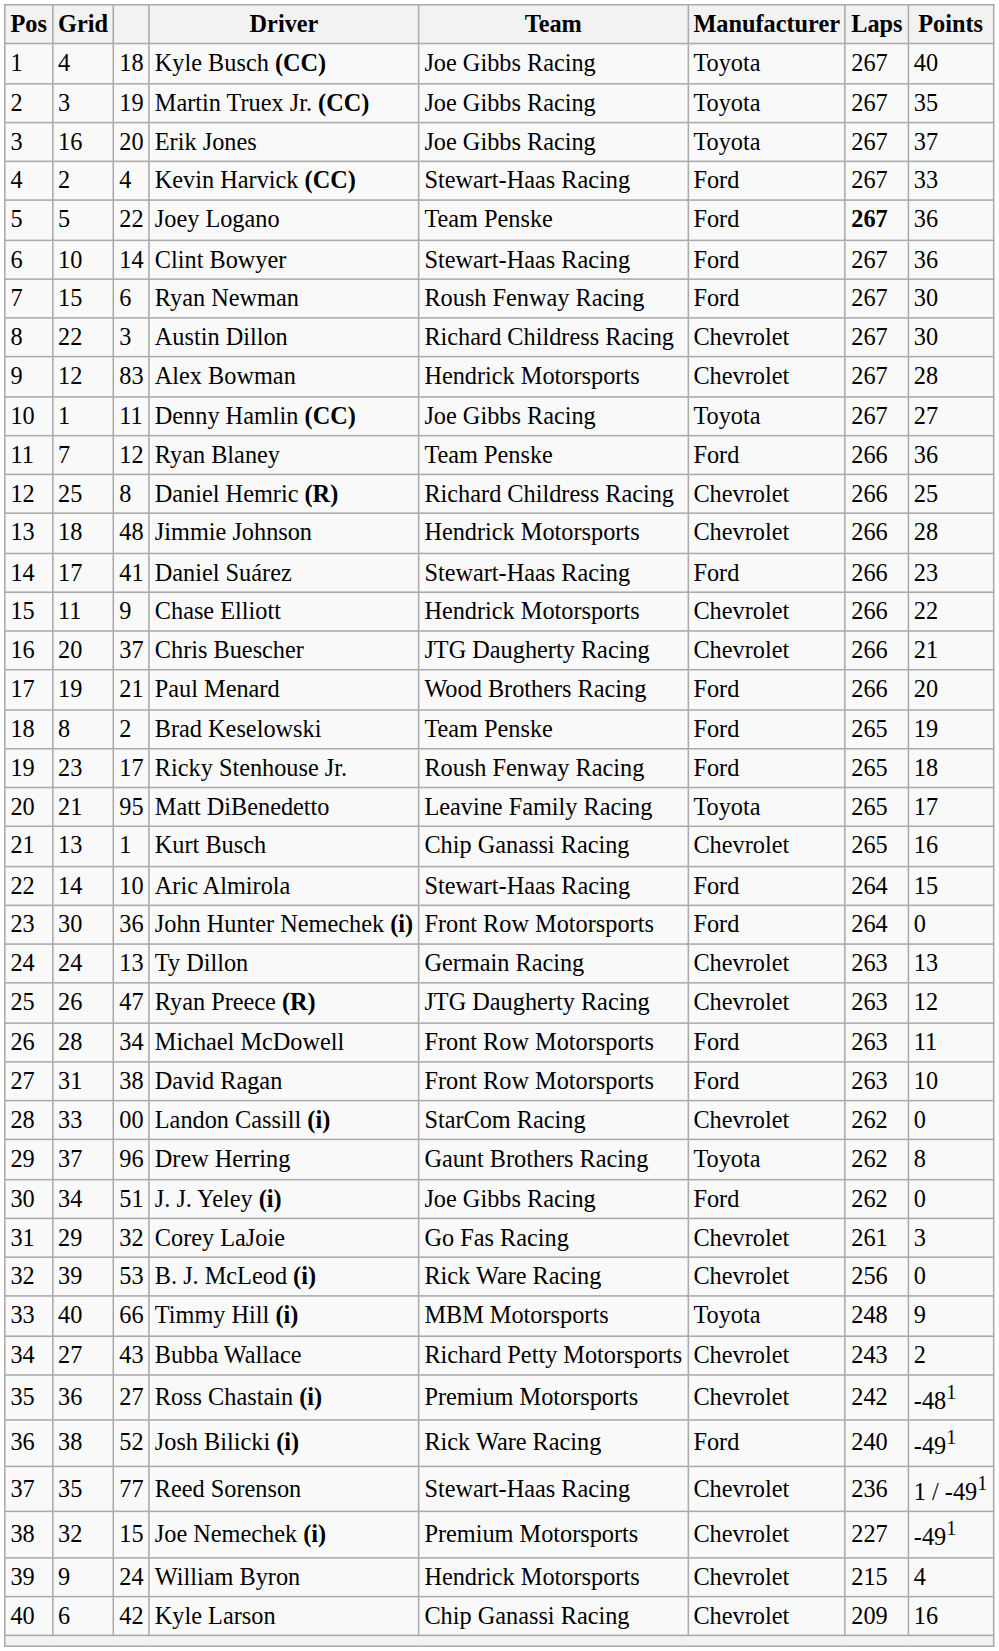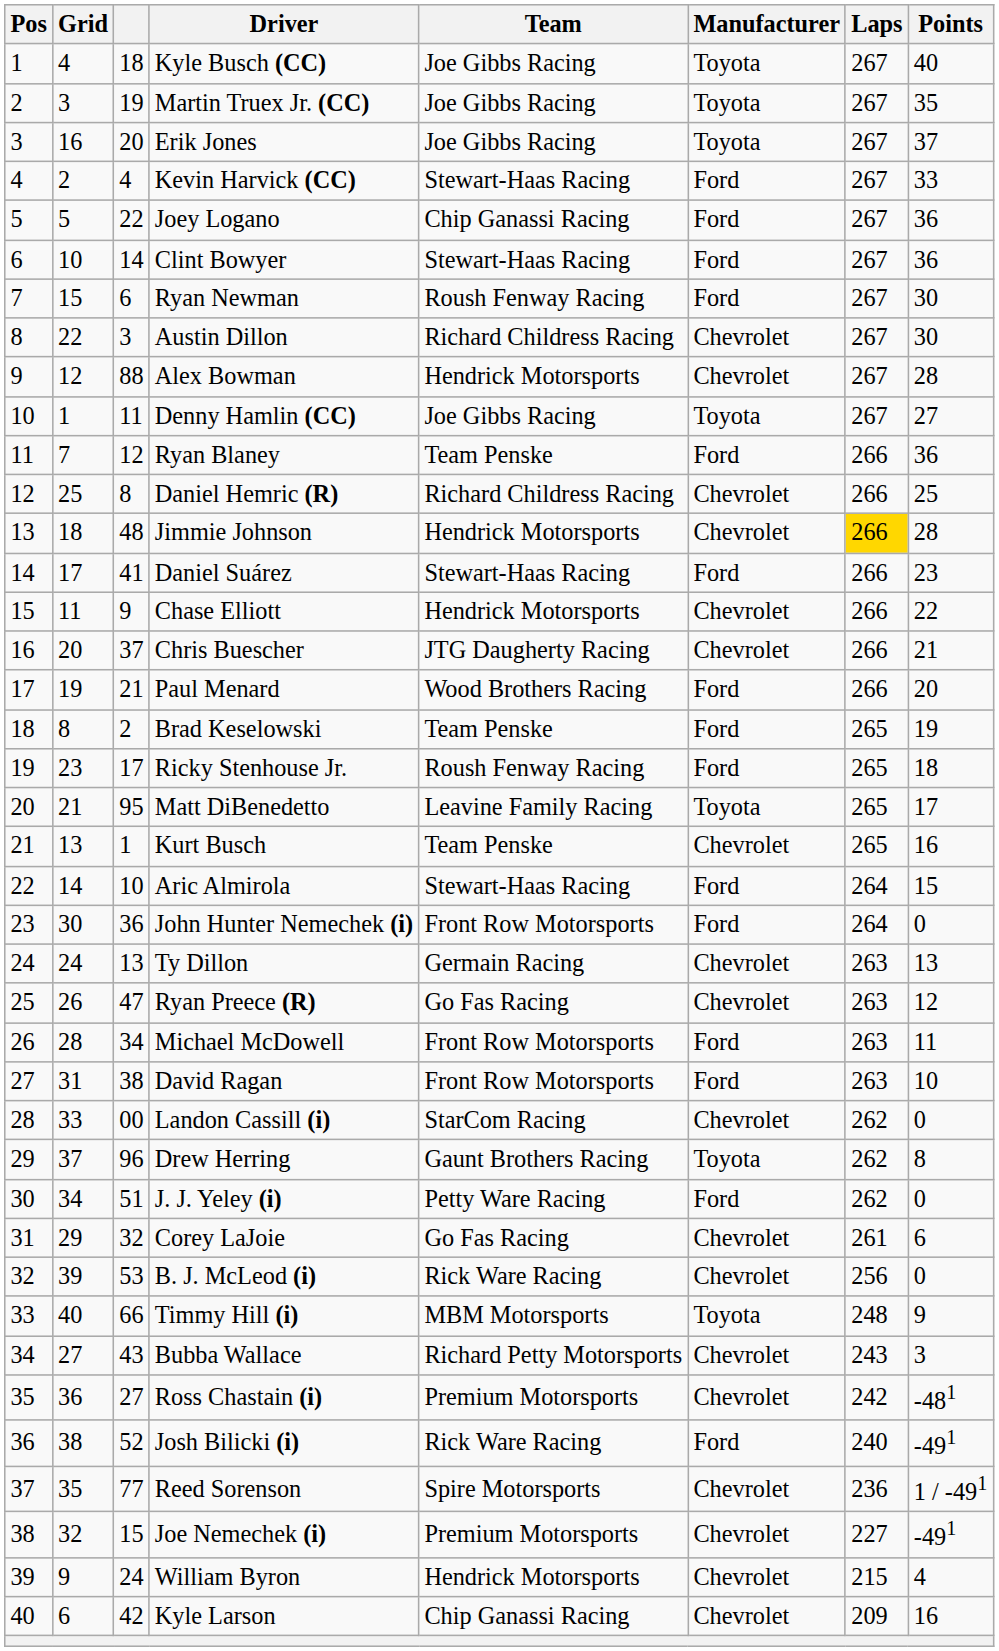Joey Logano | Team: Team Penske -> Chip Ganassi Racing
Joey Logano | Laps: bold -> normal
Alex Bowman | column 3: 83 -> 88
Jimmie Johnson | Laps: no background -> gold background
Kurt Busch | Team: Chip Ganassi Racing -> Team Penske
Ryan Preece (R) | Team: JTG Daugherty Racing -> Go Fas Racing
J. J. Yeley (i) | Team: Joe Gibbs Racing -> Petty Ware Racing
Corey LaJoie | Points: 3 -> 6
Bubba Wallace | Points: 2 -> 3
Reed Sorenson | Team: Stewart-Haas Racing -> Spire Motorsports
